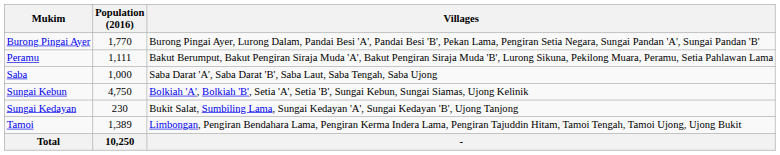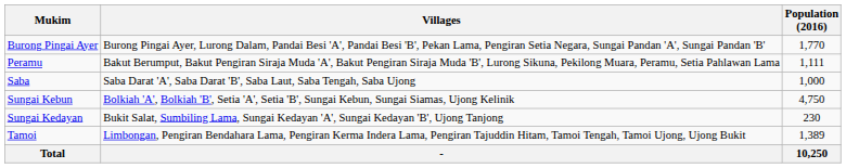columns swapped: Population (2016) <-> Villages
